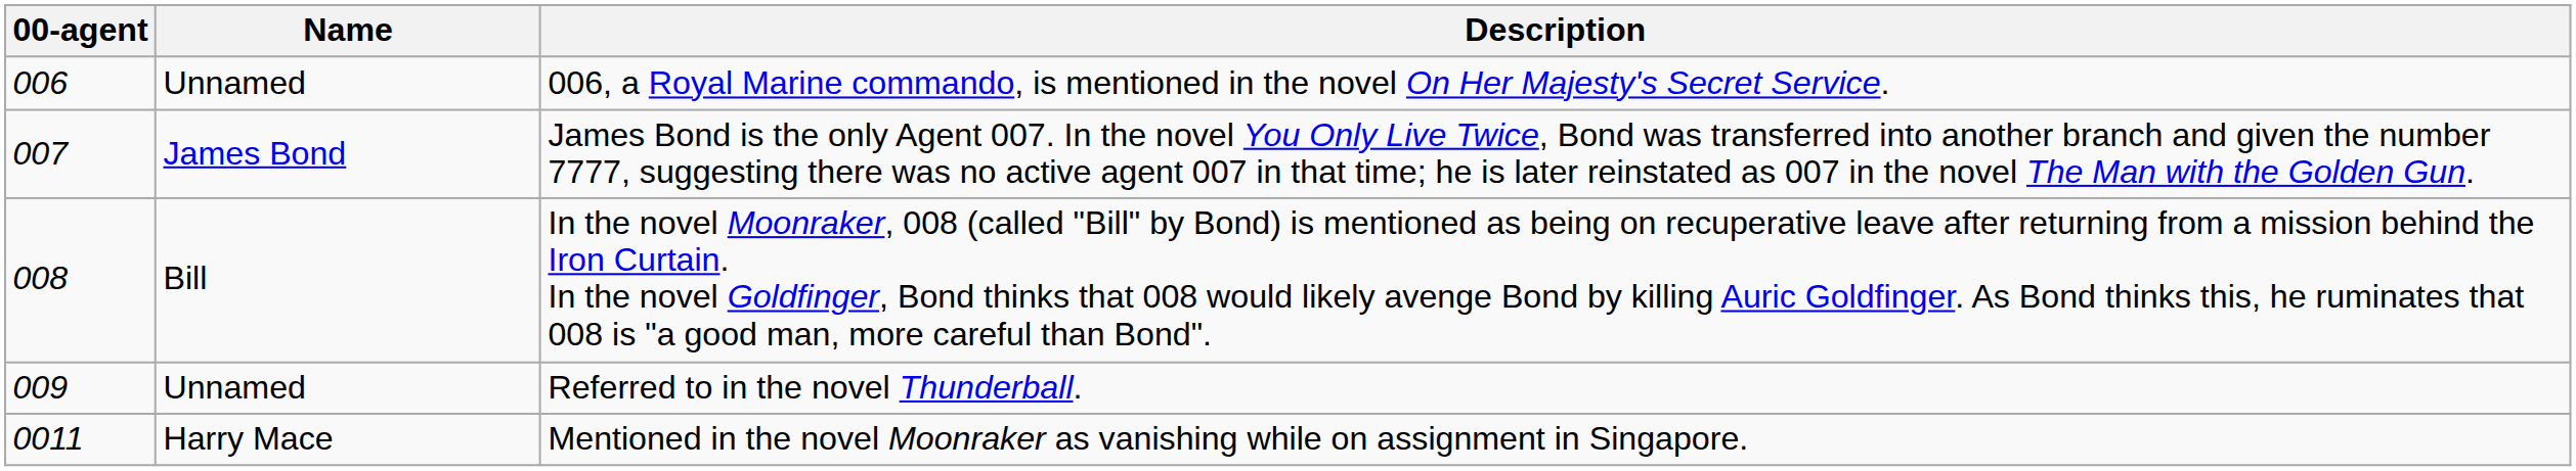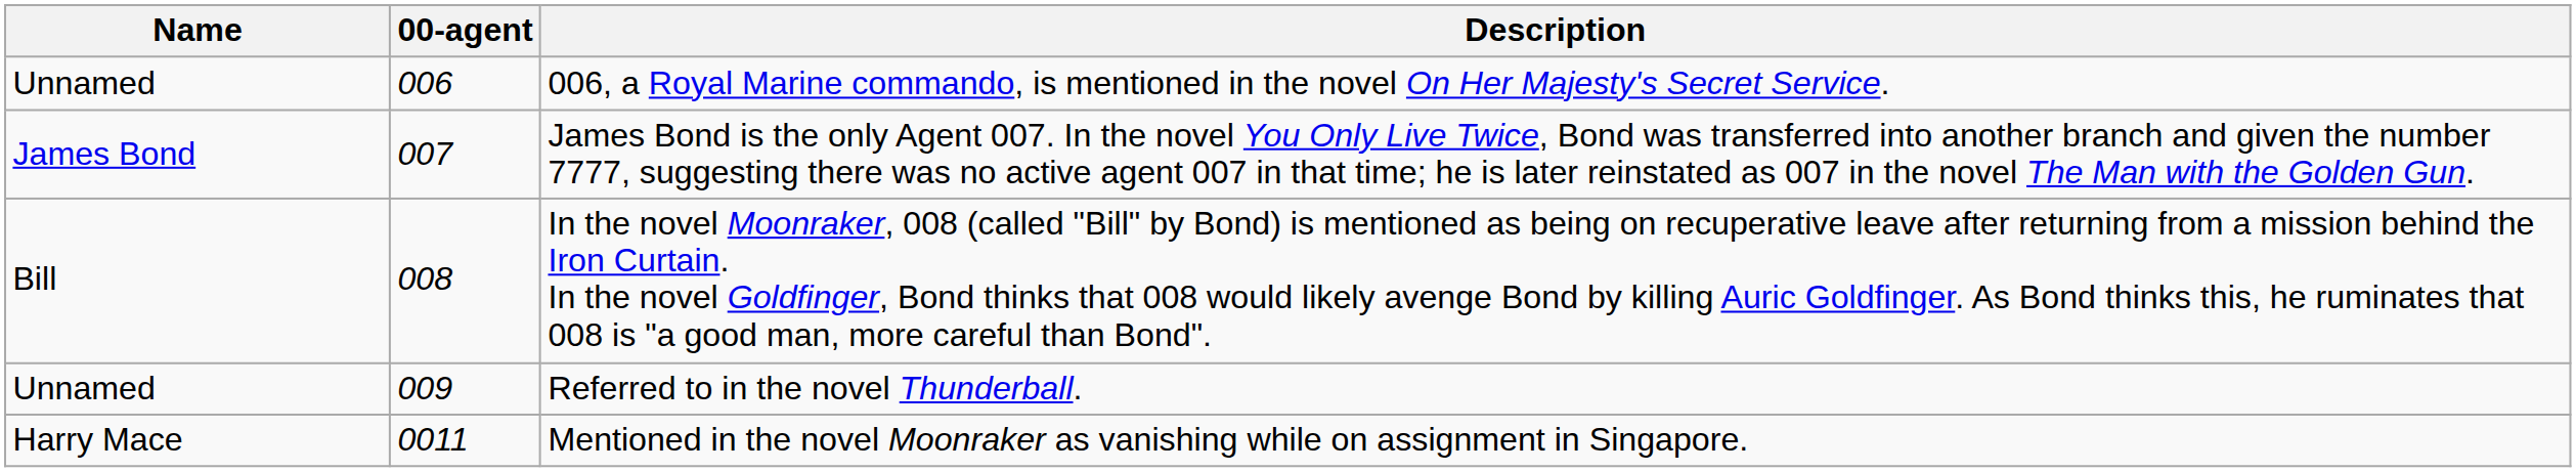columns swapped: 00-agent <-> Name
